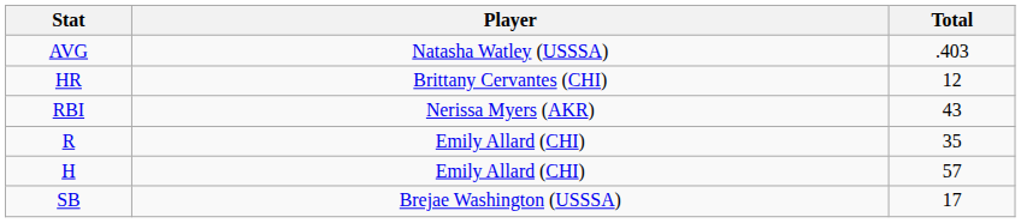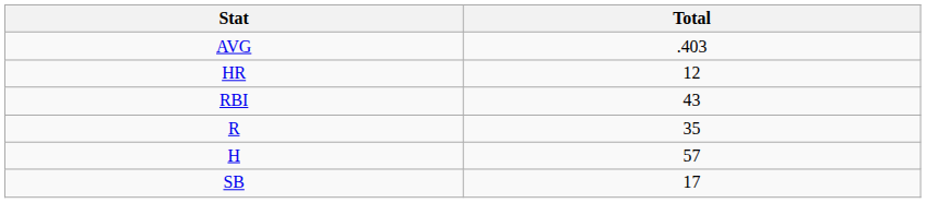- column: Player | Natasha Watley (USSSA) | Brittany Cervantes (CHI) | Nerissa Myers (AKR) | Emily Allard (CHI) | Emily Allard (CHI) | Brejae Washington (USSSA)
